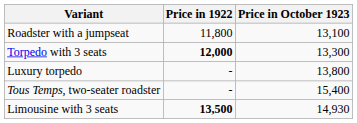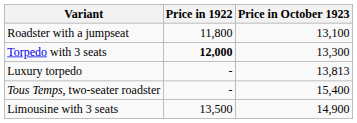Luxury torpedo | Price in October 1923: 13,800 -> 13,813
Limousine with 3 seats | Price in 1922: bold -> normal
Limousine with 3 seats | Price in October 1923: 14,930 -> 14,900
